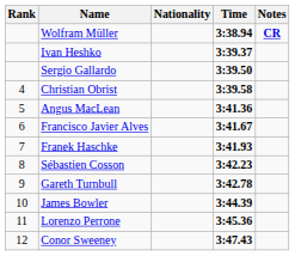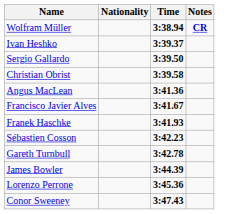- column: Rank | 4 | 5 | 6 | 7 | 8 | 9 | 10 | 11 | 12
